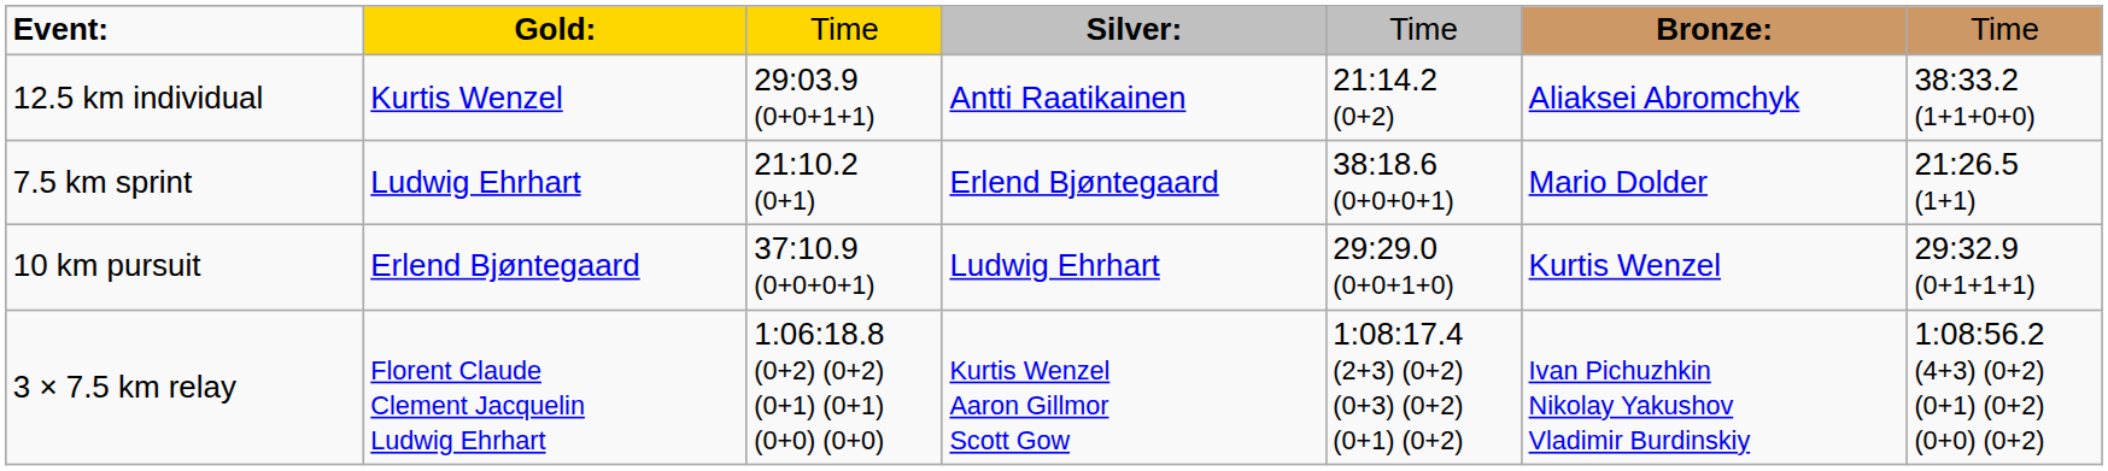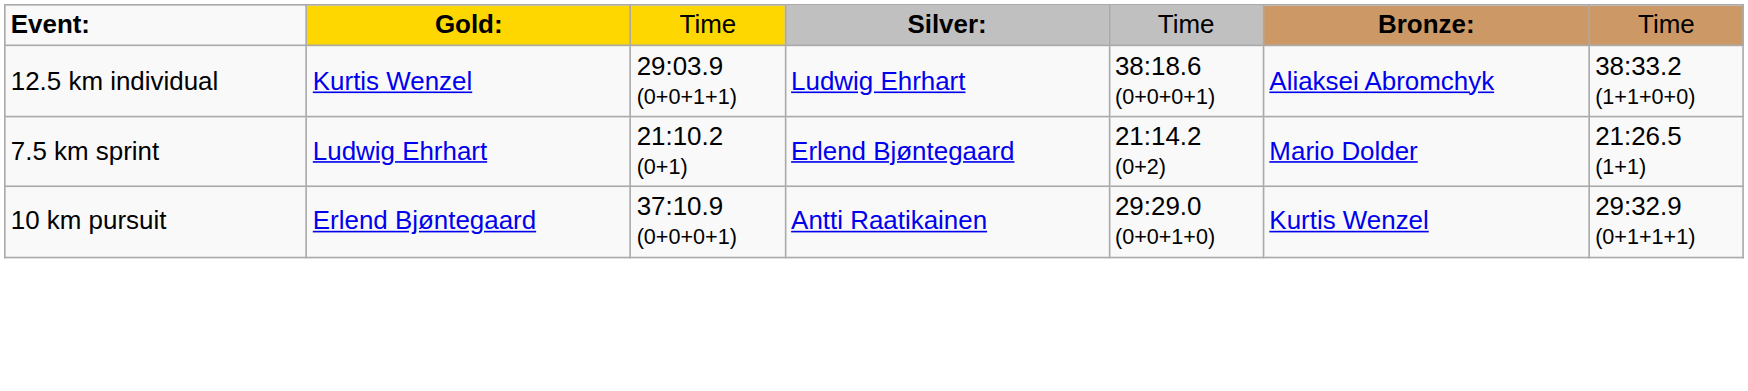12.5 km individual | column 4: Antti Raatikainen -> Ludwig Ehrhart
12.5 km individual | column 5: 21:14.2 (0+2) -> 38:18.6 (0+0+0+1)
7.5 km sprint | column 5: 38:18.6 (0+0+0+1) -> 21:14.2 (0+2)
10 km pursuit | column 4: Ludwig Ehrhart -> Antti Raatikainen
- row: 3 × 7.5 km relay | Florent Claude Clement Jacquelin Ludwig Ehrhart | 1:06:18.8 (0+2) (0+2) (0+1) (0+1) (0+0) (0+0) | Kurtis Wenzel Aaron Gillmor Scott Gow | 1:08:17.4 (2+3) (0+2) (0+3) (0+2) (0+1) (0+2) | Ivan Pichuzhkin Nikolay Yakushov Vladimir Burdinskiy | 1:08:56.2 (4+3) (0+2) (0+1) (0+2) (0+0) (0+2)
